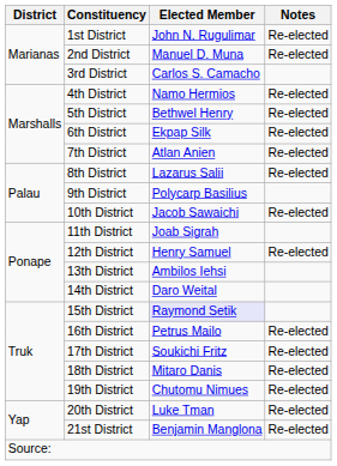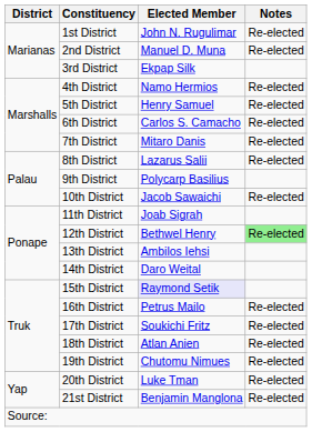3rd District | Elected Member: Carlos S. Camacho -> Ekpap Silk
5th District | Elected Member: Bethwel Henry -> Henry Samuel
6th District | Elected Member: Ekpap Silk -> Carlos S. Camacho
7th District | Elected Member: Atlan Anien -> Mitaro Danis
12th District | Elected Member: Henry Samuel -> Bethwel Henry
12th District | Notes: no background -> lightgreen background
18th District | Elected Member: Mitaro Danis -> Atlan Anien
